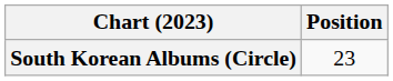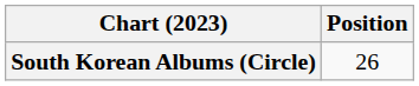South Korean Albums (Circle) | Position: 23 -> 26
